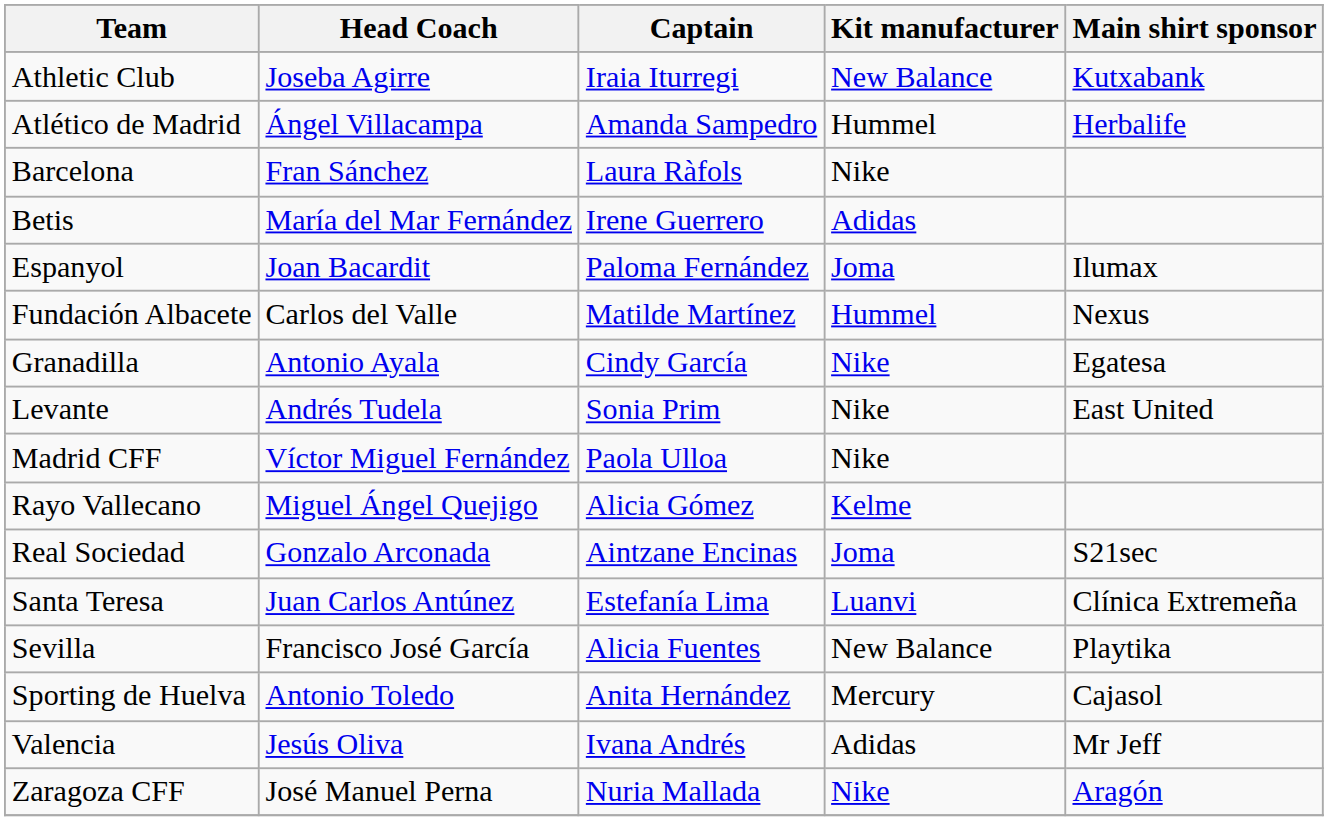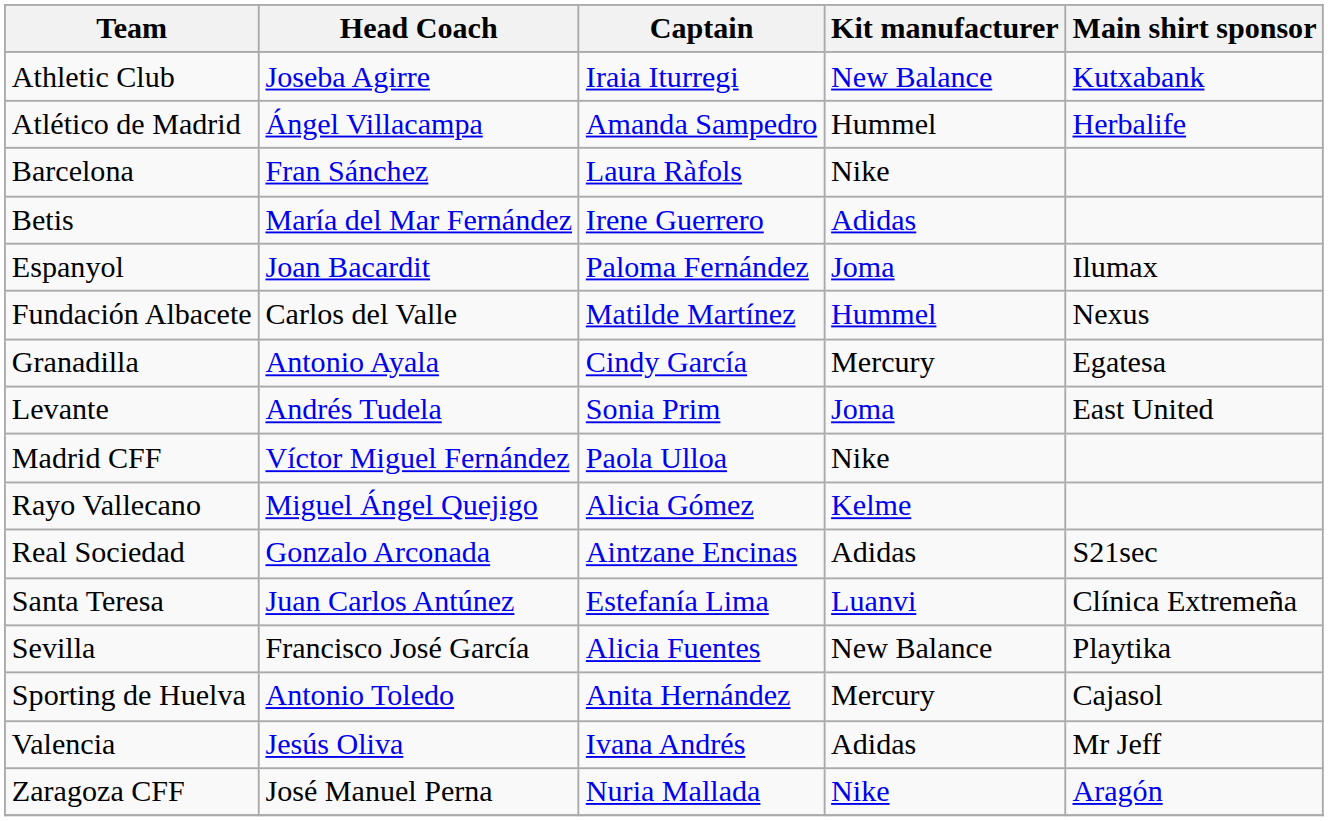Granadilla | Kit manufacturer: Nike -> Mercury
Levante | Kit manufacturer: Nike -> Joma
Real Sociedad | Kit manufacturer: Joma -> Adidas
